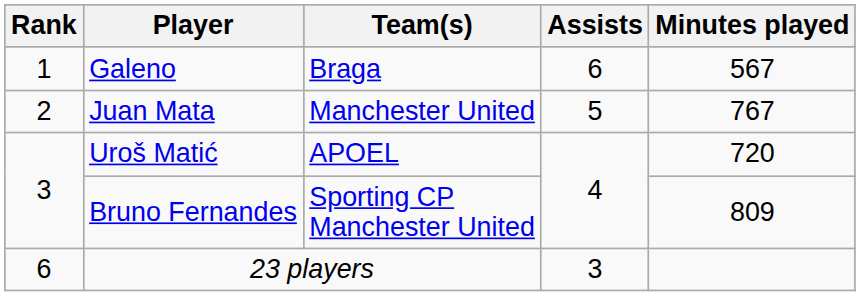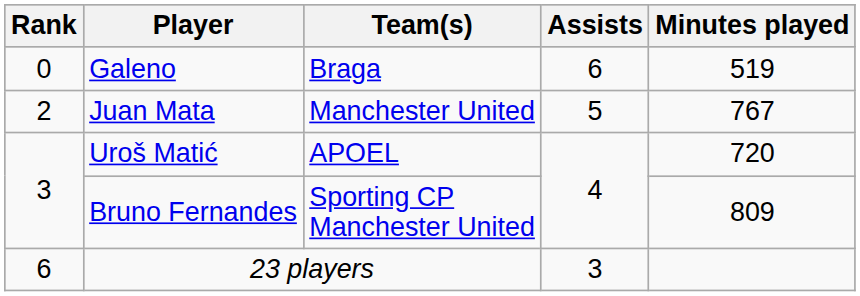Galeno | Rank: 1 -> 0
Galeno | Minutes played: 567 -> 519
